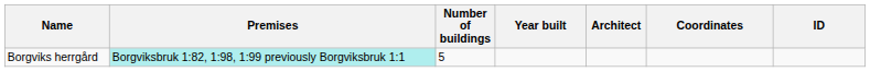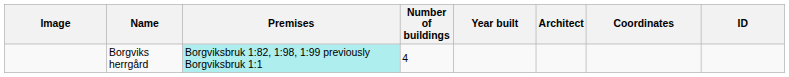+ column: Image
Borgviks herrgård | Number of buildings: 5 -> 4
